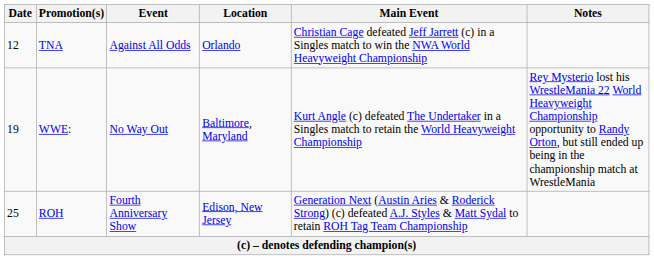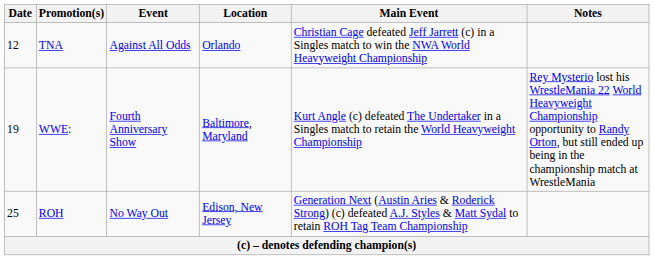WWE: | Event: No Way Out -> Fourth Anniversary Show
ROH | Event: Fourth Anniversary Show -> No Way Out
